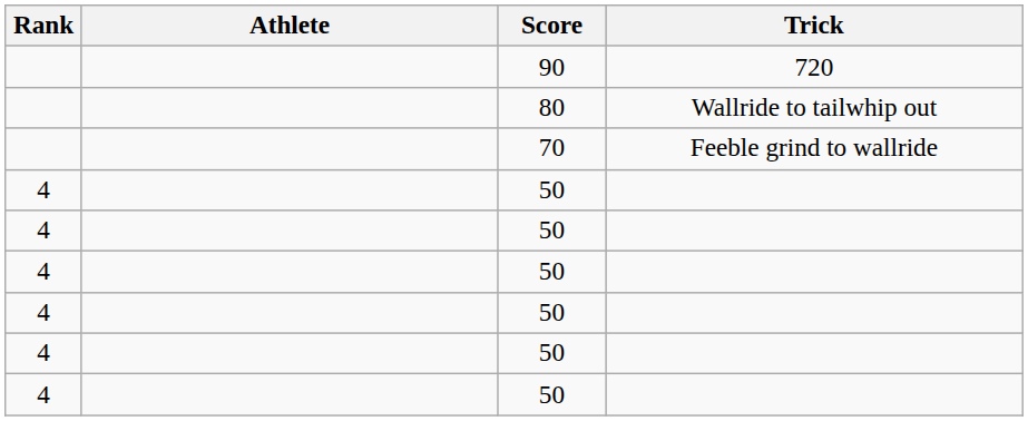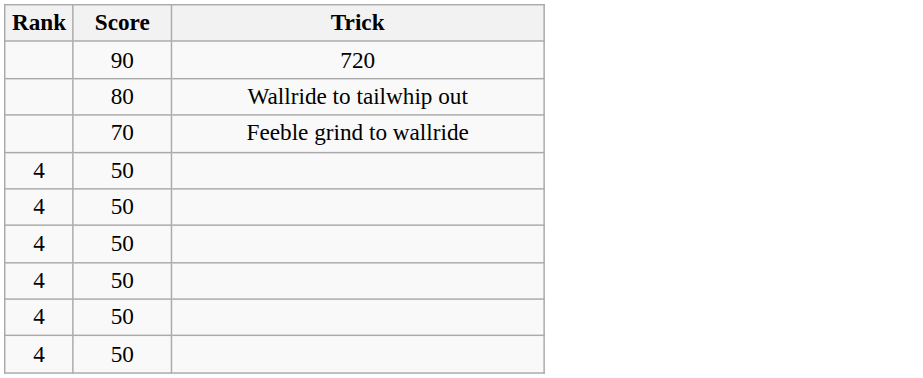- column: Athlete
